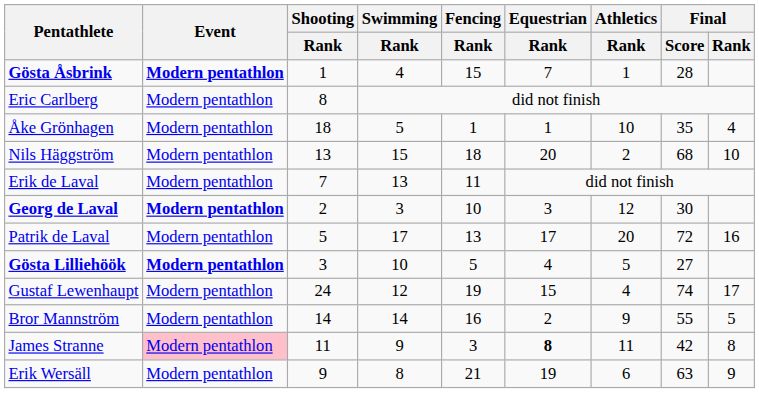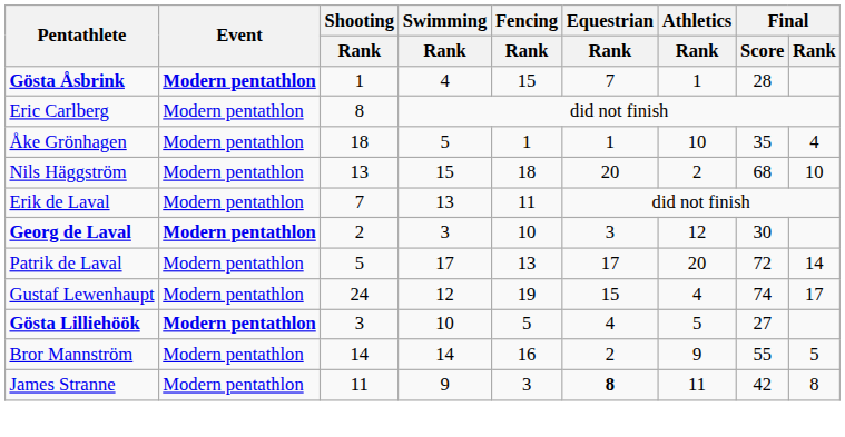Patrik de Laval | Final / Rank: 16 -> 14
rows swapped: Gustaf Lewenhaupt <-> Gösta Lilliehöök
James Stranne | Event: pink background -> no background
- row: Erik Wersäll | Modern pentathlon | 9 | 8 | 21 | 19 | 6 | 63 | 9
